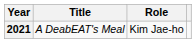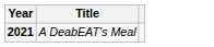- column: Role | Kim Jae-ho
